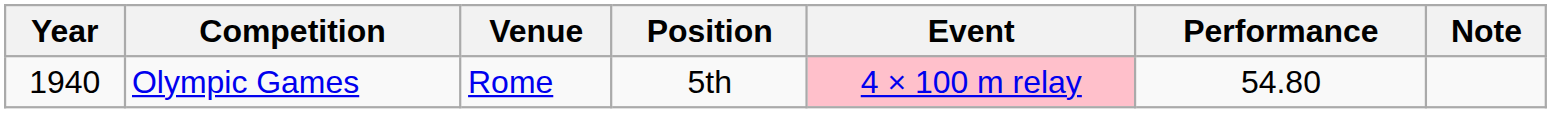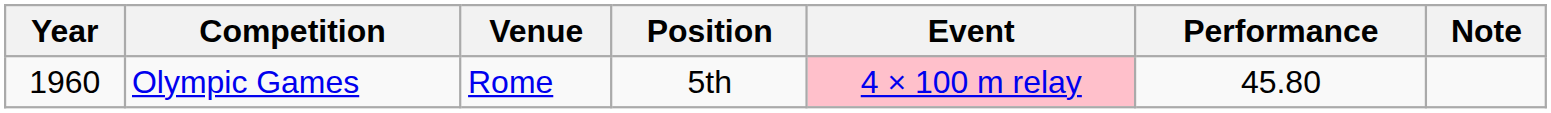Olympic Games | Year: 1940 -> 1960
Olympic Games | Performance: 54.80 -> 45.80
